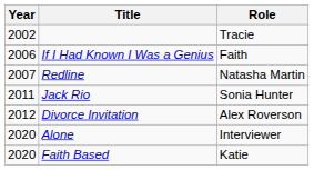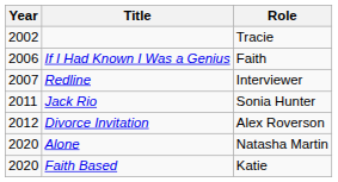Redline | Role: Natasha Martin -> Interviewer
Alone | Role: Interviewer -> Natasha Martin
